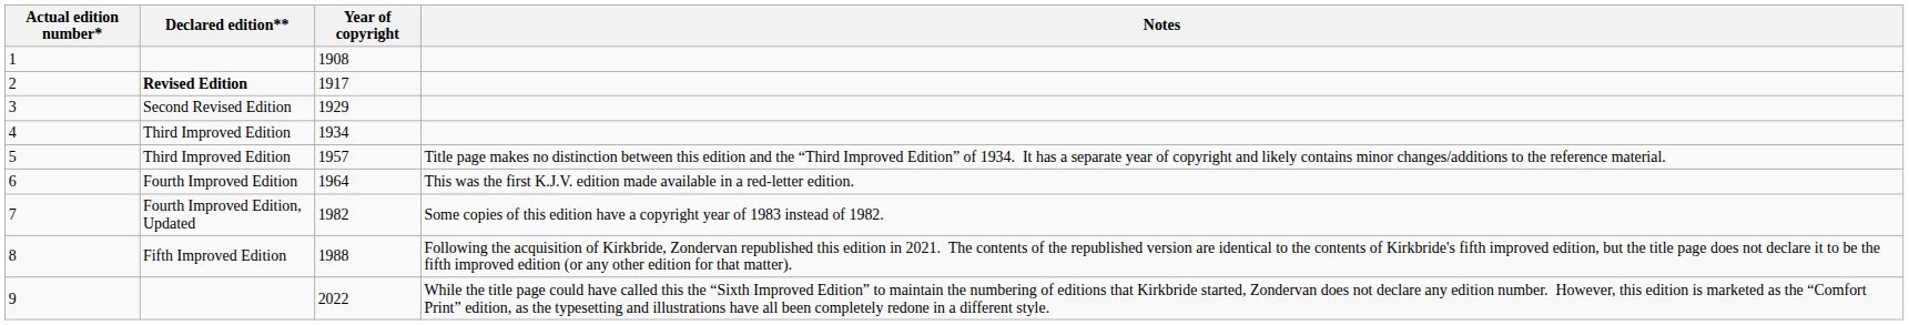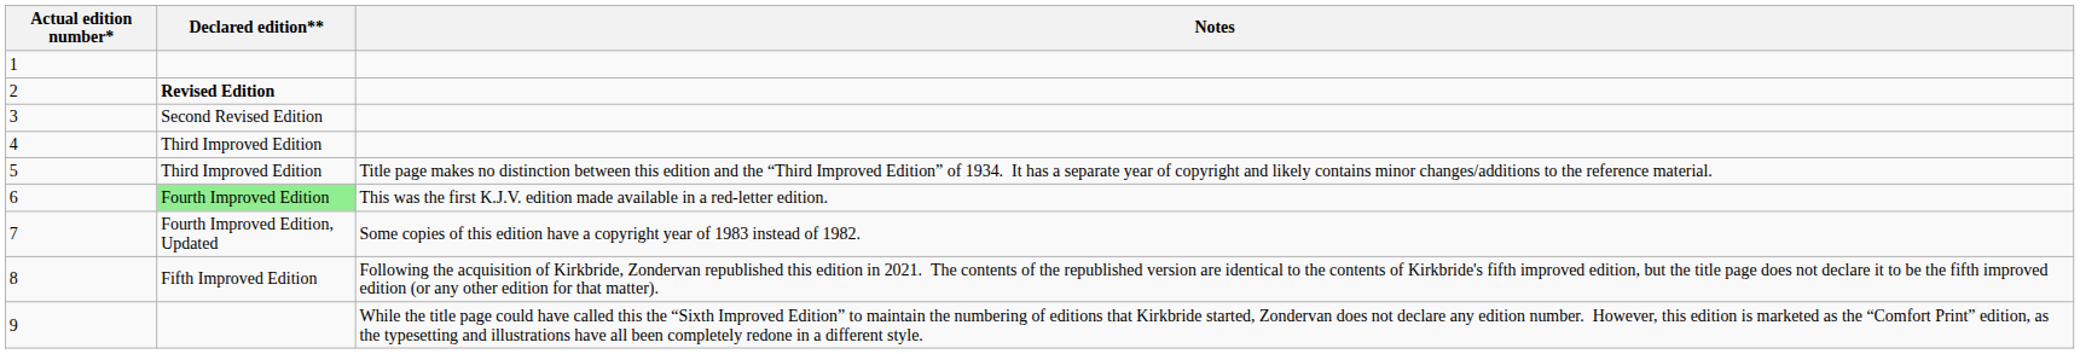- column: Year of copyright | 1908 | 1917 | 1929 | 1934 | 1957 | 1964 | 1982 | 1988 | 2022
6 | Declared edition**: no background -> lightgreen background
